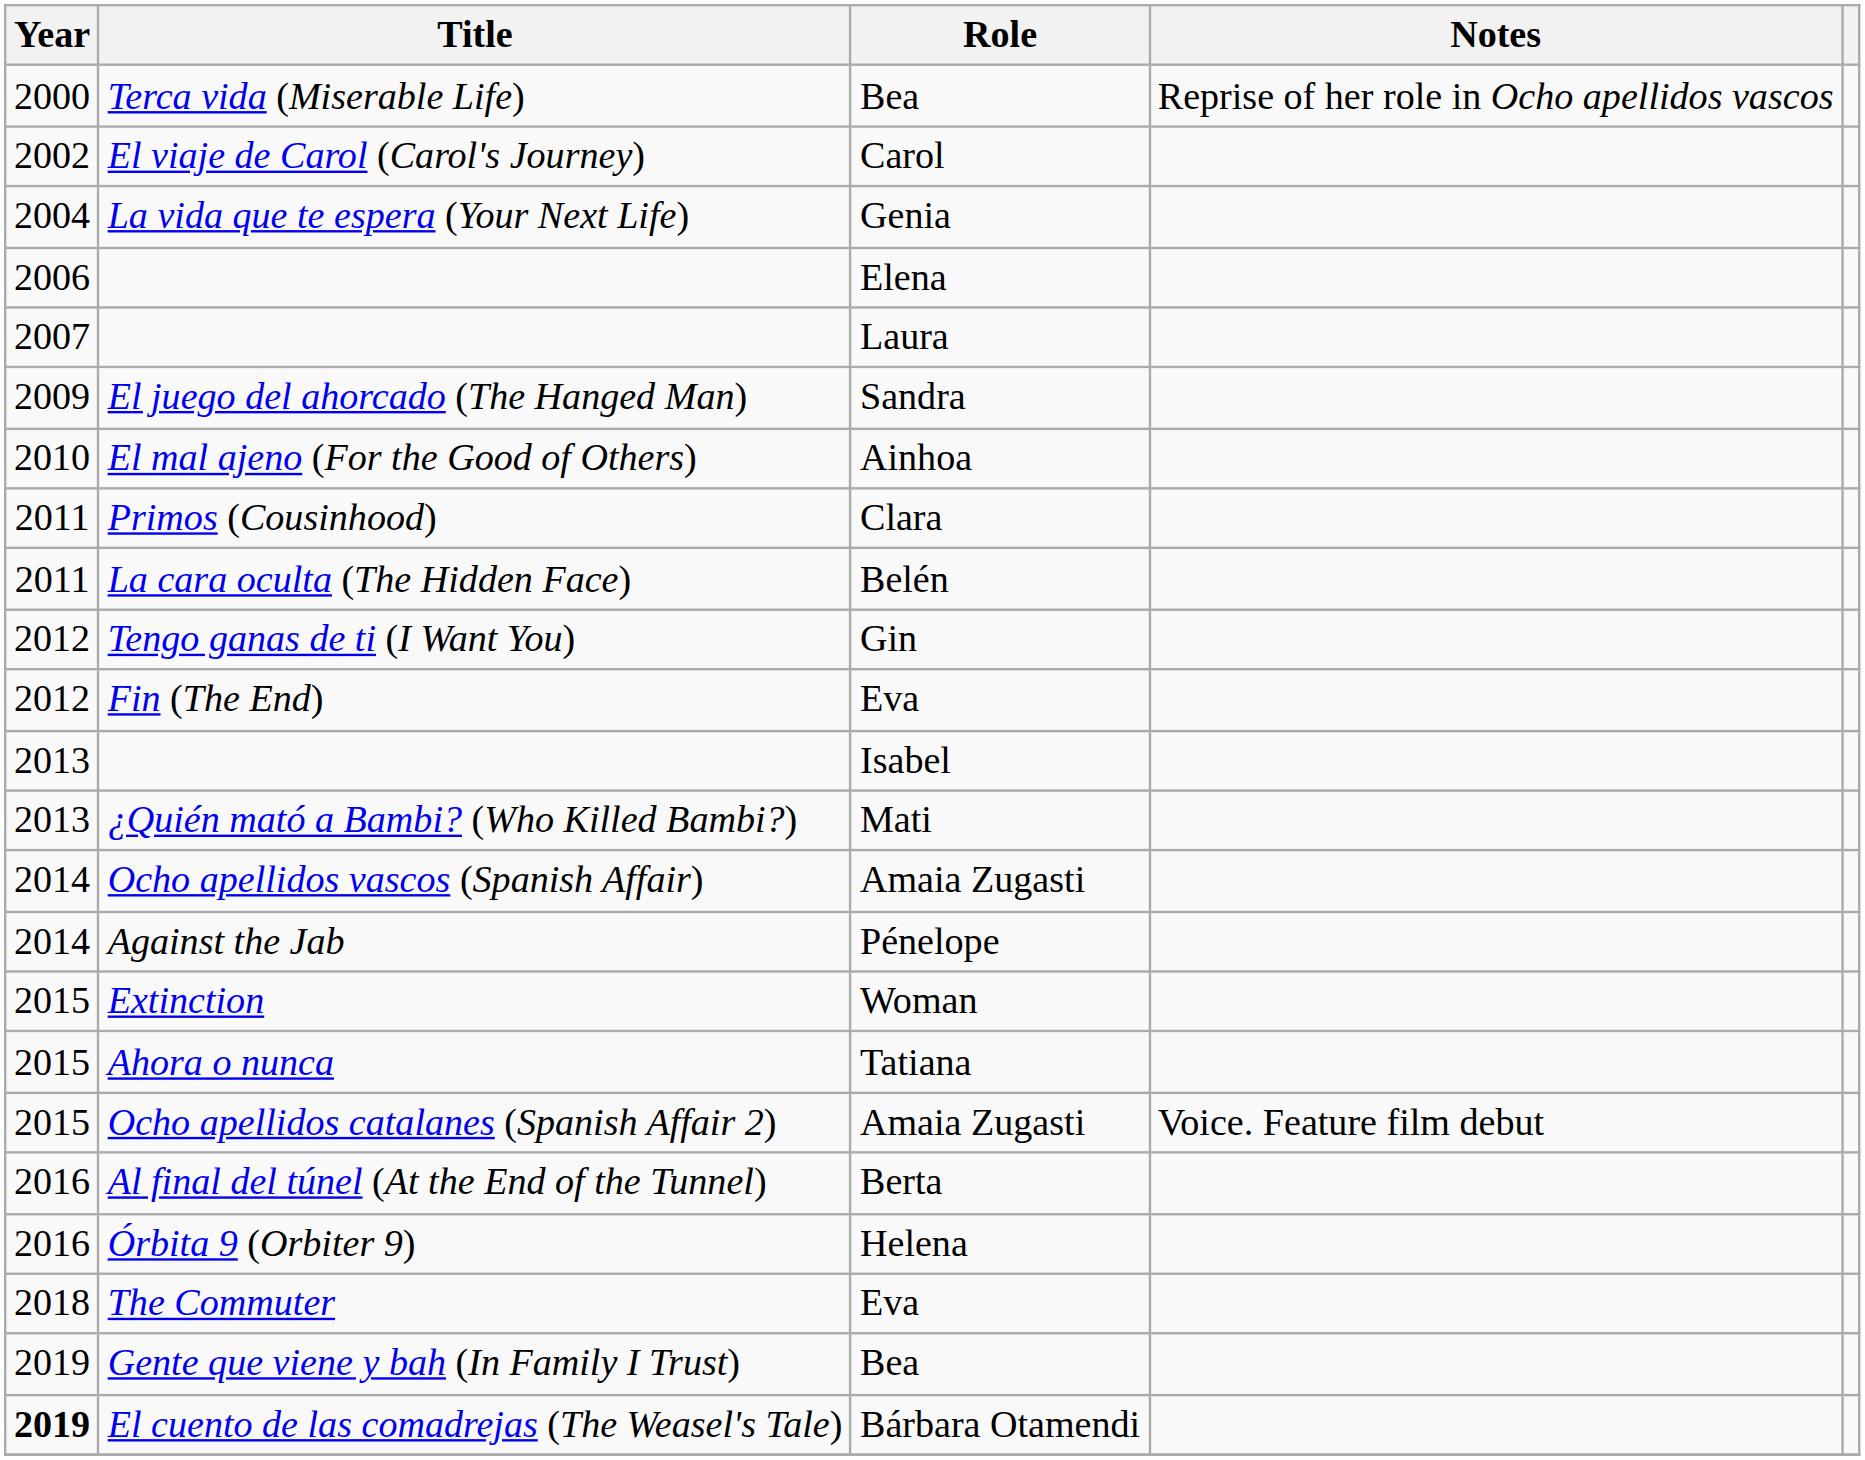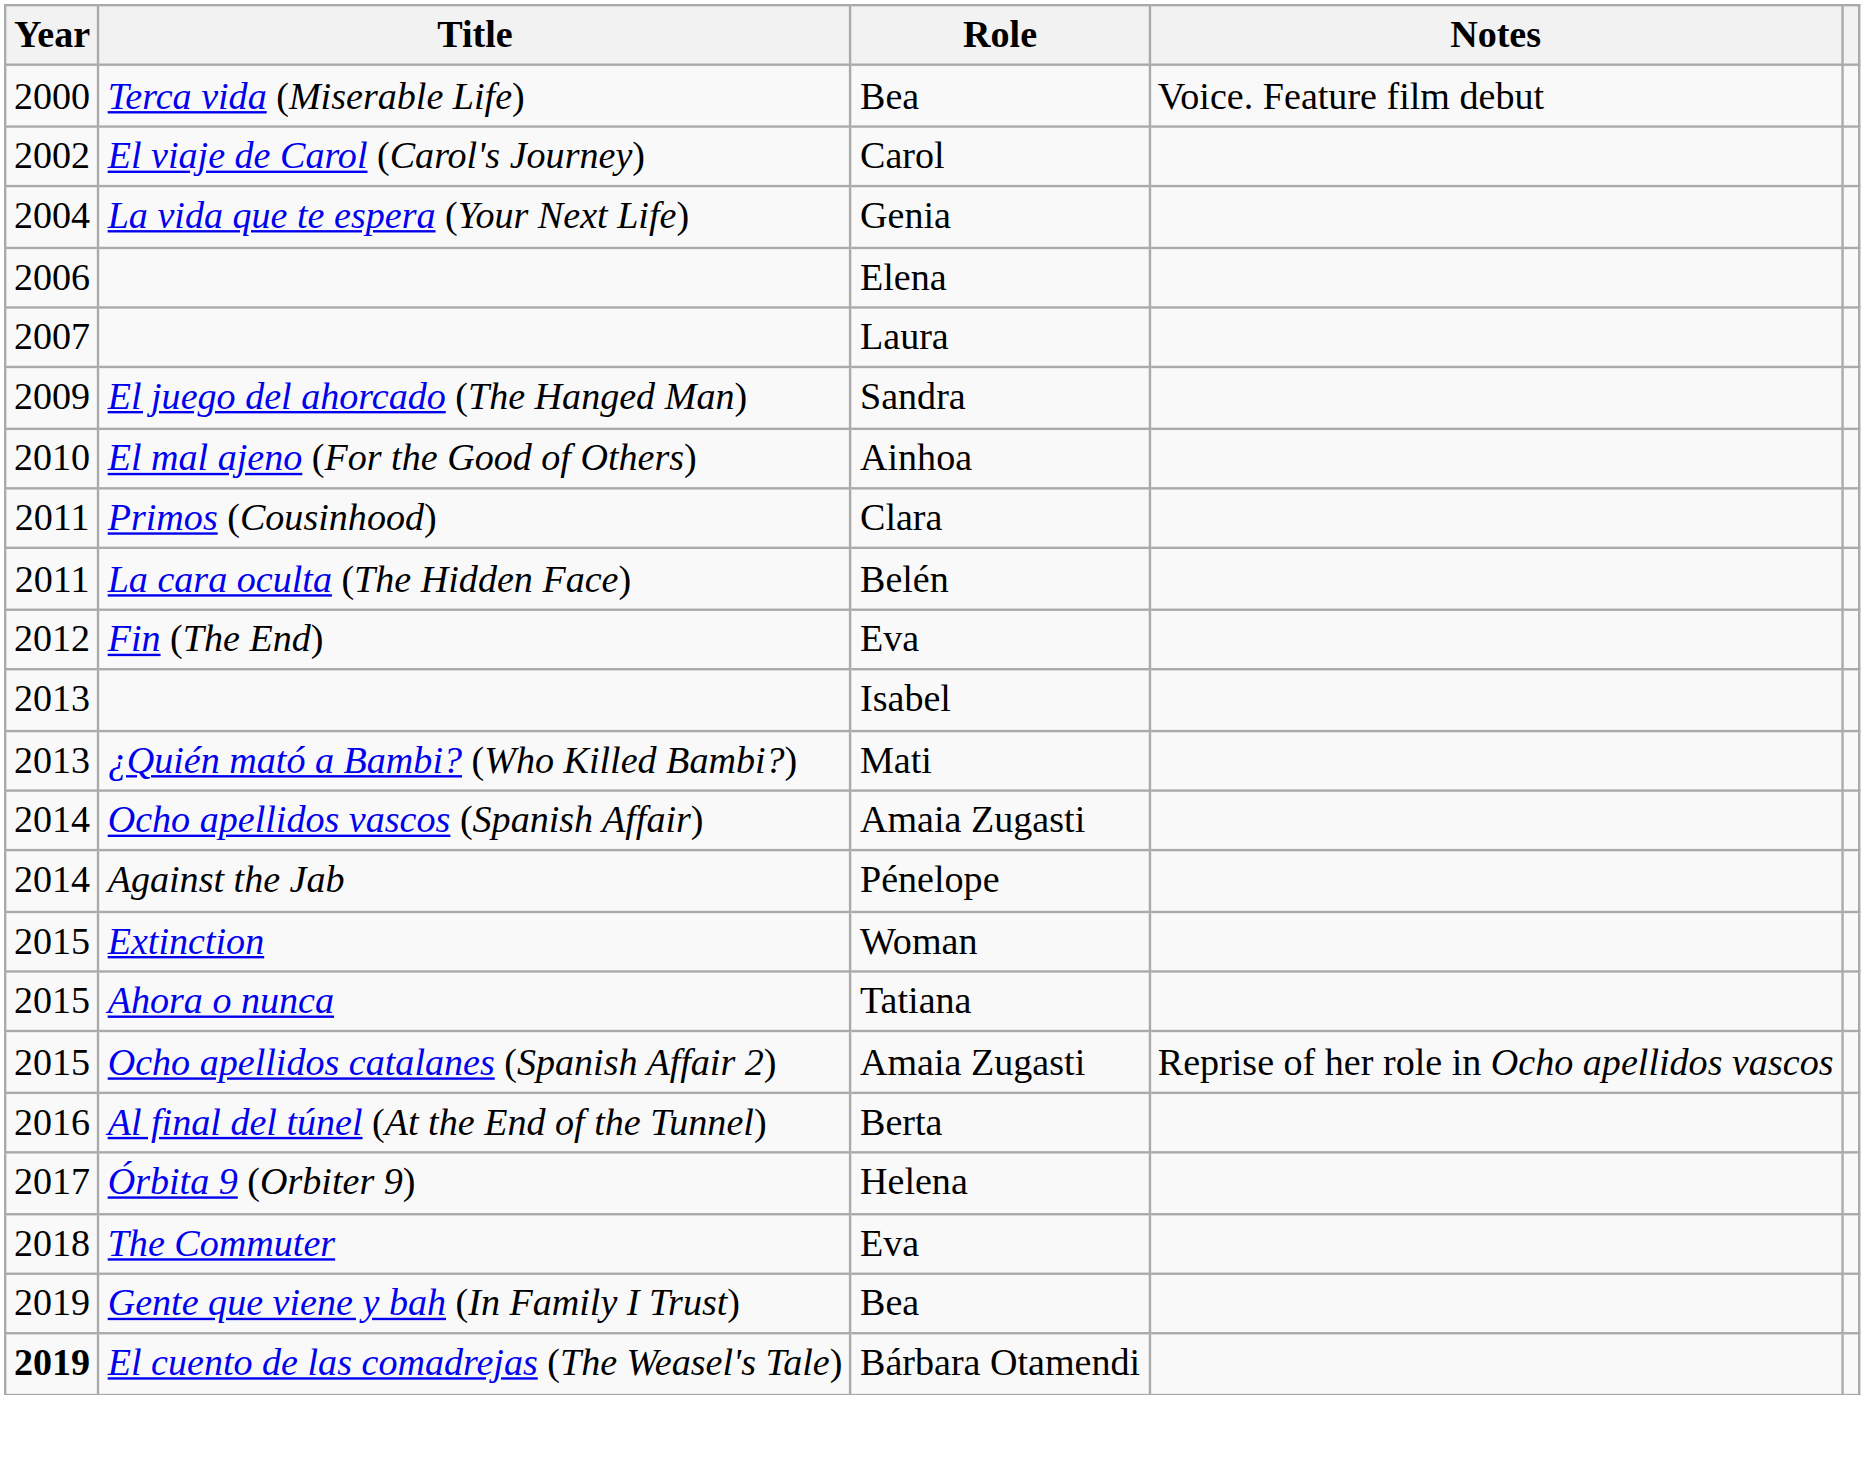Terca vida (Miserable Life) | Notes: Reprise of her role in Ocho apellidos vascos -> Voice. Feature film debut
- row: 2012 | Tengo ganas de ti (I Want You) | Gin
Ocho apellidos catalanes (Spanish Affair 2) | Notes: Voice. Feature film debut -> Reprise of her role in Ocho apellidos vascos
Órbita 9 (Orbiter 9) | Year: 2016 -> 2017
